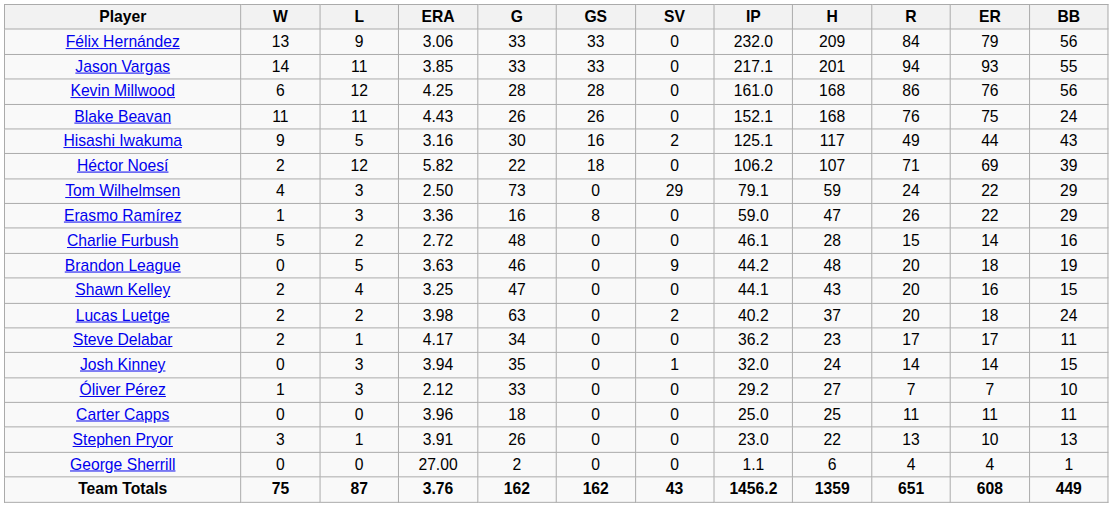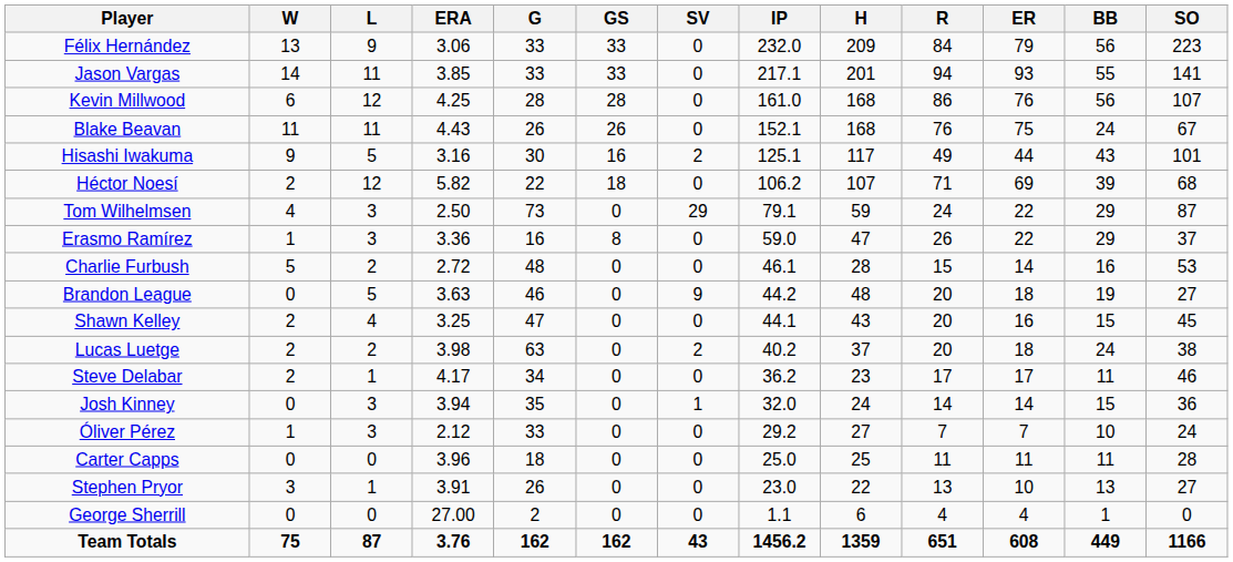+ column: SO | 223 | 141 | 107 | 67 | 101 | 68 | 87 | 37 | 53 | 27 | 45 | 38 | 46 | 36 | 24 | 28 | 27 | 0 | 1166
